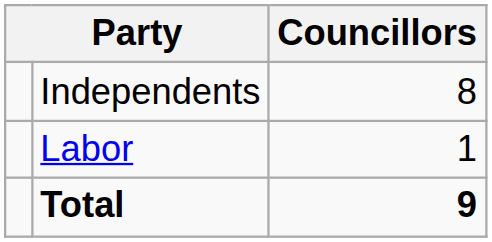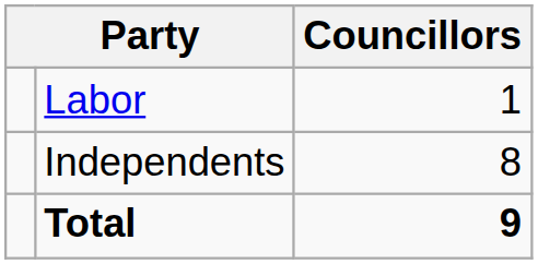rows swapped: Labor <-> Independents
